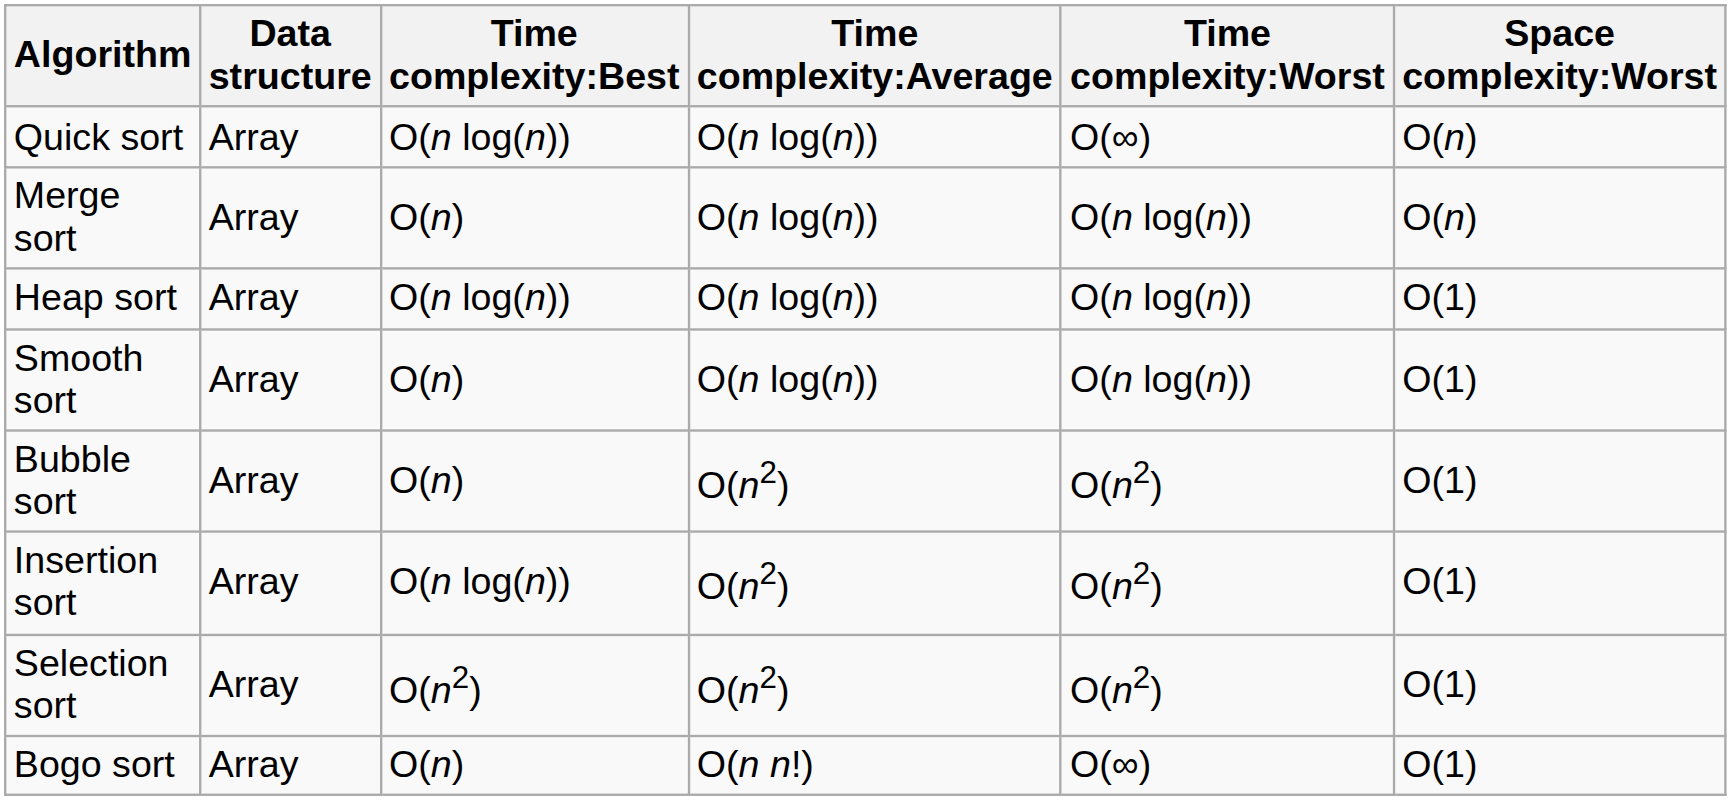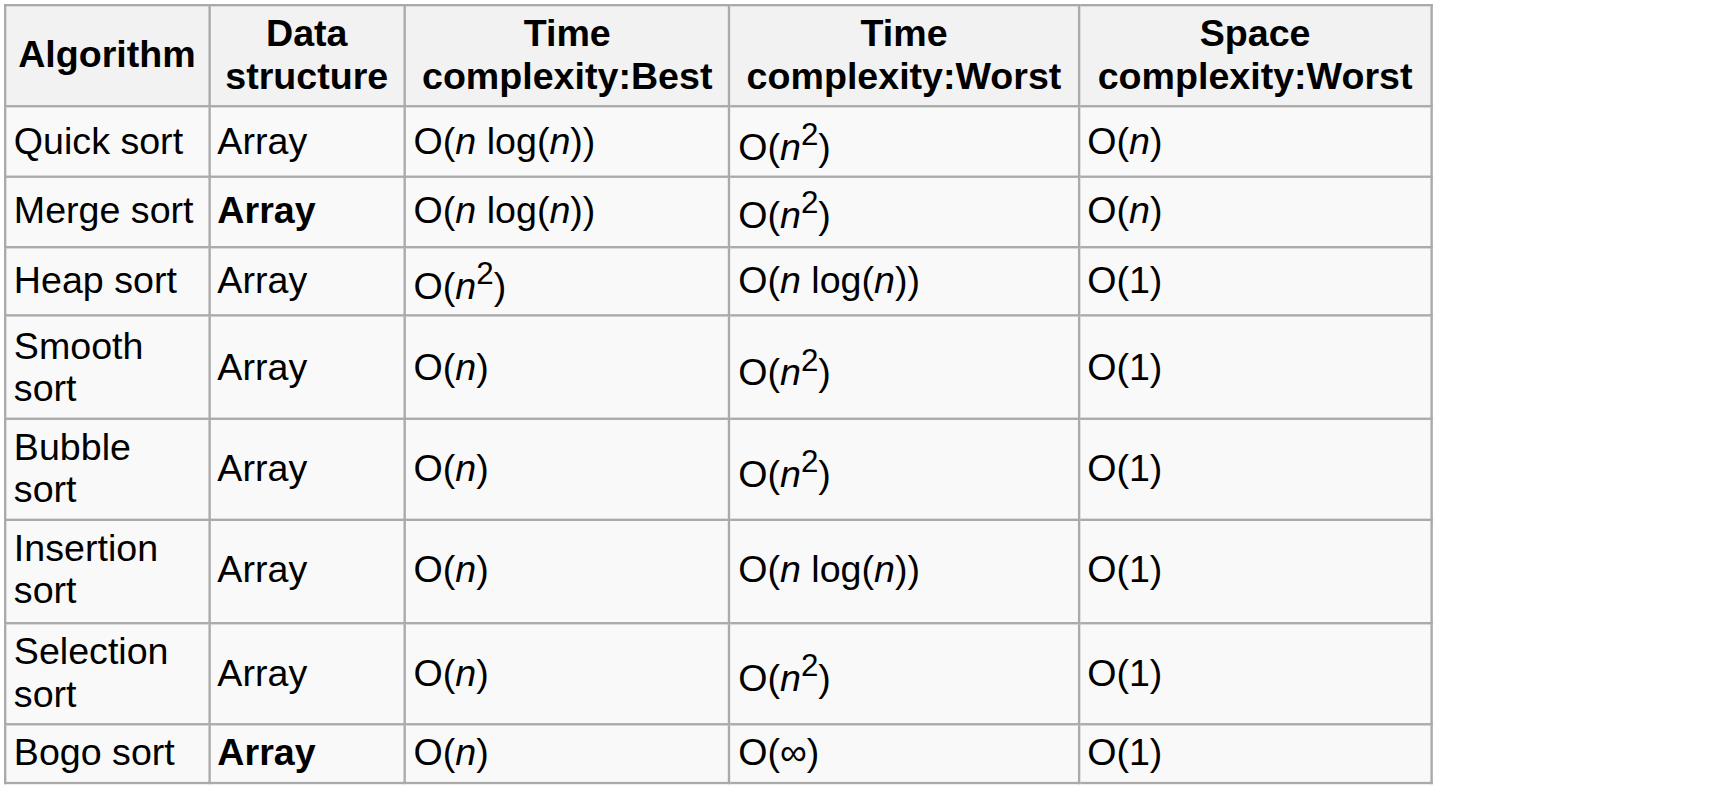- column: Time complexity:Average | O(n log(n)) | O(n log(n)) | O(n log(n)) | O(n log(n)) | O(n2) | O(n2) | O(n2) | O(n n!)
Quick sort | Time complexity:Worst: O(∞) -> O(n2)
Merge sort | Data structure: normal -> bold
Merge sort | Time complexity:Best: O(n) -> O(n log(n))
Merge sort | Time complexity:Worst: O(n log(n)) -> O(n2)
Heap sort | Time complexity:Best: O(n log(n)) -> O(n2)
Smooth sort | Time complexity:Worst: O(n log(n)) -> O(n2)
Insertion sort | Time complexity:Best: O(n log(n)) -> O(n)
Insertion sort | Time complexity:Worst: O(n2) -> O(n log(n))
Selection sort | Time complexity:Best: O(n2) -> O(n)
Bogo sort | Data structure: normal -> bold
